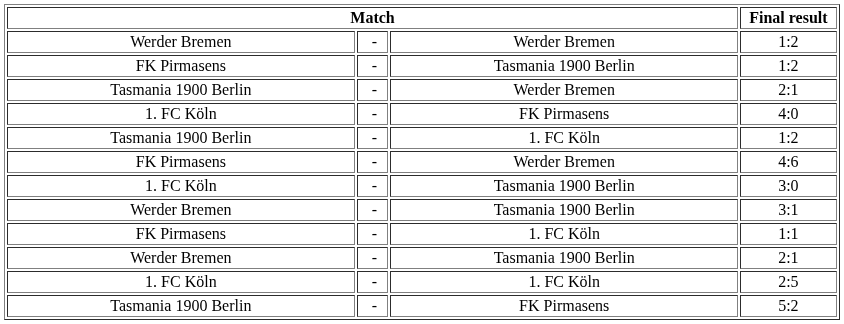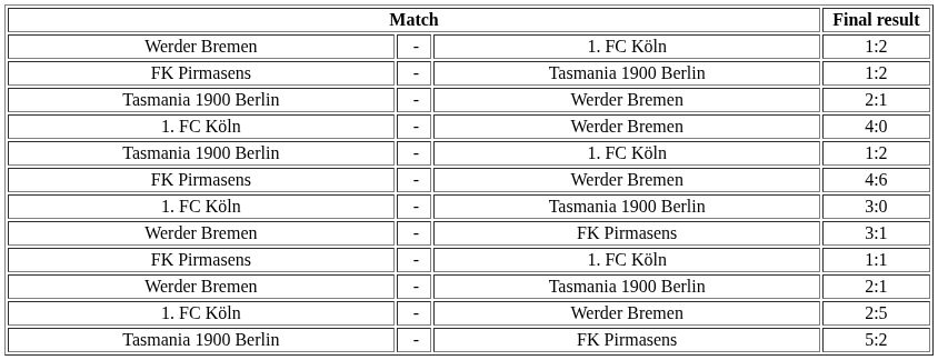Werder Bremen / 1:2 | column 3: Werder Bremen -> 1. FC Köln
4:0 | column 3: FK Pirmasens -> Werder Bremen
3:1 | column 3: Tasmania 1900 Berlin -> FK Pirmasens
2:5 | column 3: 1. FC Köln -> Werder Bremen
